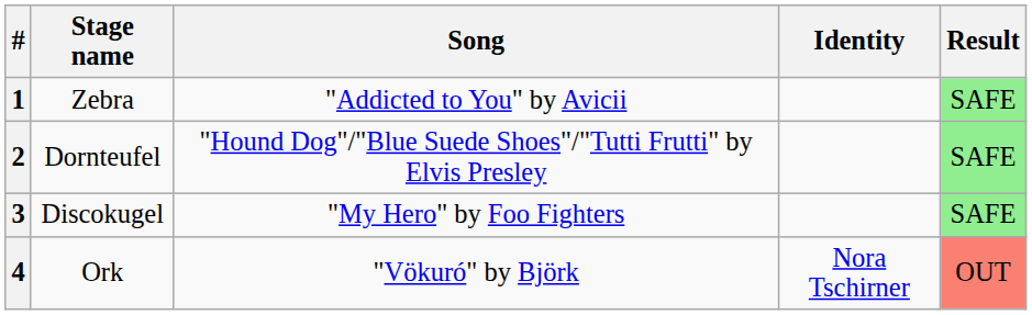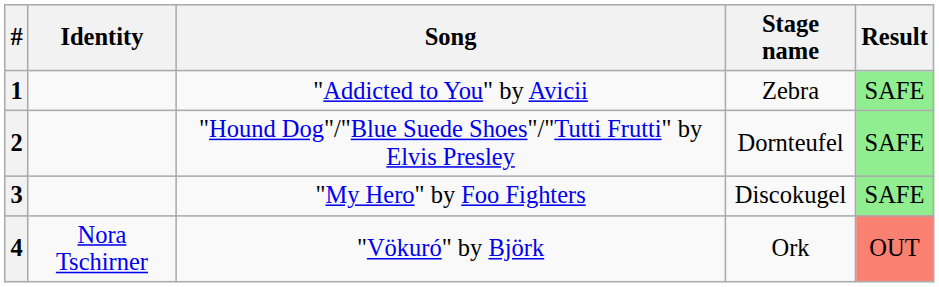columns swapped: Stage name <-> Identity
